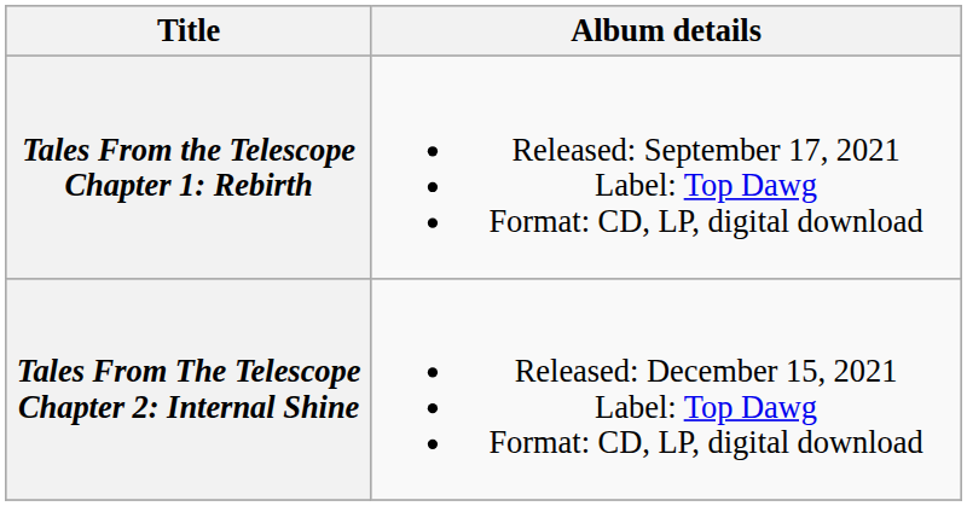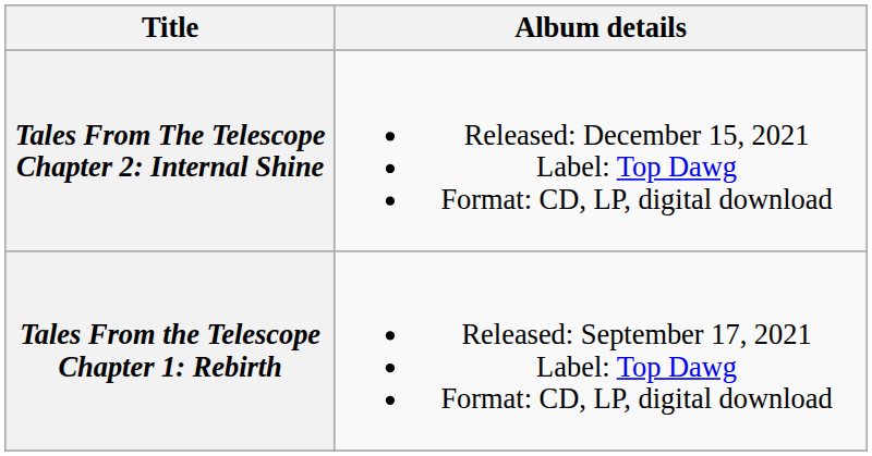rows swapped: Tales From the Telescope Chapter 1: Rebirth <-> Tales From The Telescope Chapter 2: Internal Shine
